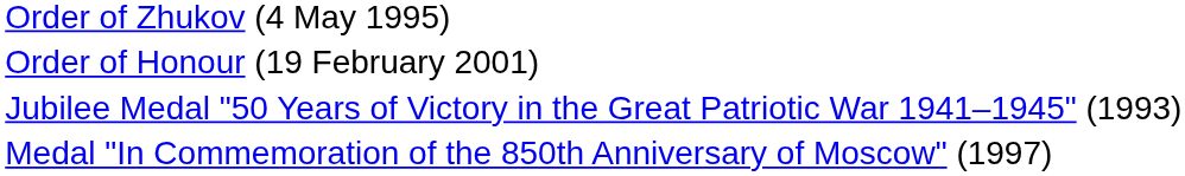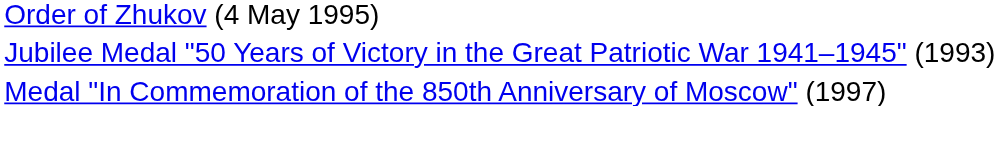- row: Order of Honour (19 February 2001)
